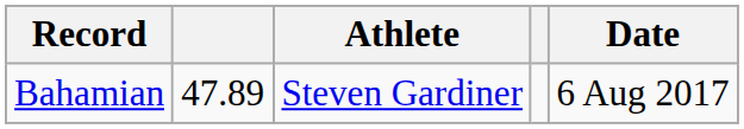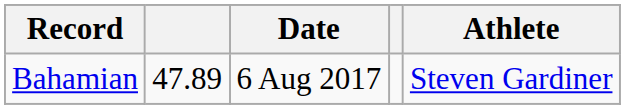columns swapped: Athlete <-> Date
